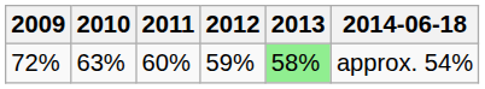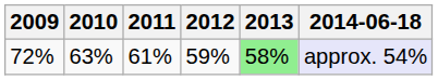72% | 2011: 60% -> 61%
72% | 2014-06-18: no background -> lavender background
